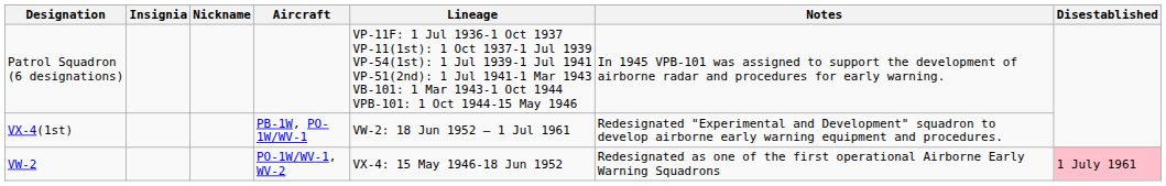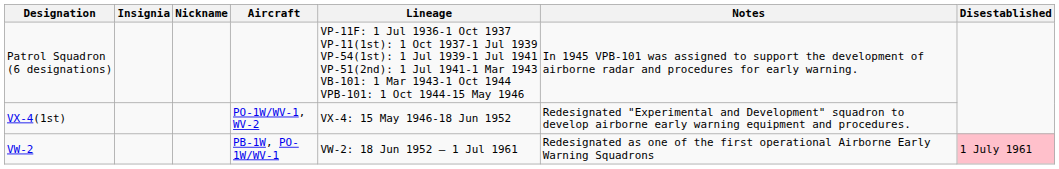VX-4(1st) | Aircraft: PB-1W, PO-1W/WV-1 -> PO-1W/WV-1, WV-2
VX-4(1st) | Lineage: VW-2: 18 Jun 1952 – 1 Jul 1961 -> VX-4: 15 May 1946-18 Jun 1952
VW-2 | Aircraft: PO-1W/WV-1, WV-2 -> PB-1W, PO-1W/WV-1
VW-2 | Lineage: VX-4: 15 May 1946-18 Jun 1952 -> VW-2: 18 Jun 1952 – 1 Jul 1961
